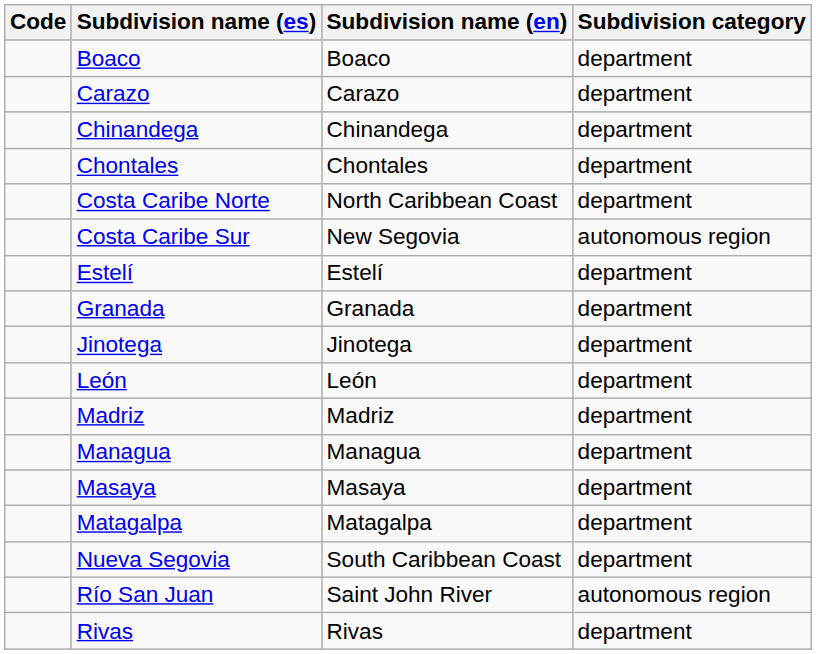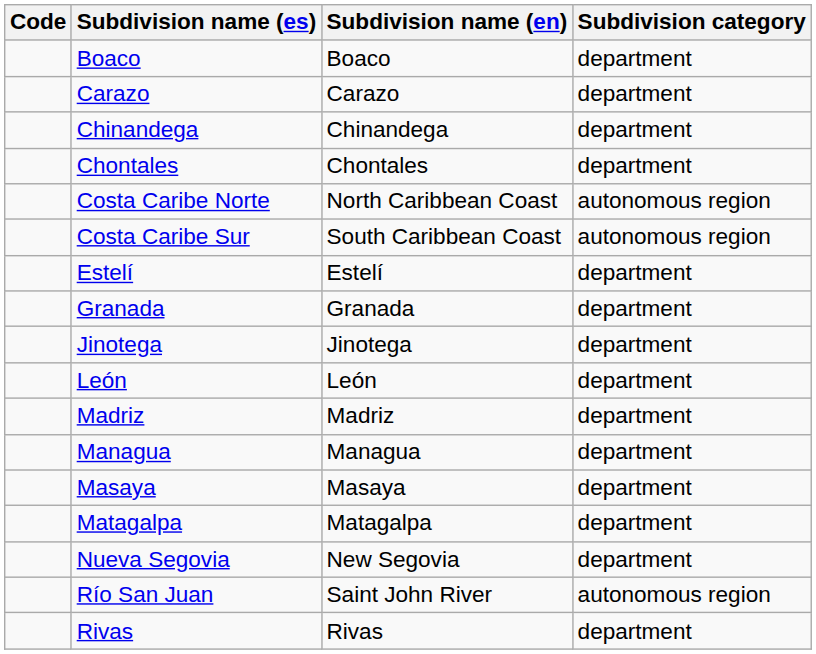Costa Caribe Norte | Subdivision category: department -> autonomous region
Costa Caribe Sur | Subdivision name (en): New Segovia -> South Caribbean Coast
Nueva Segovia | Subdivision name (en): South Caribbean Coast -> New Segovia
